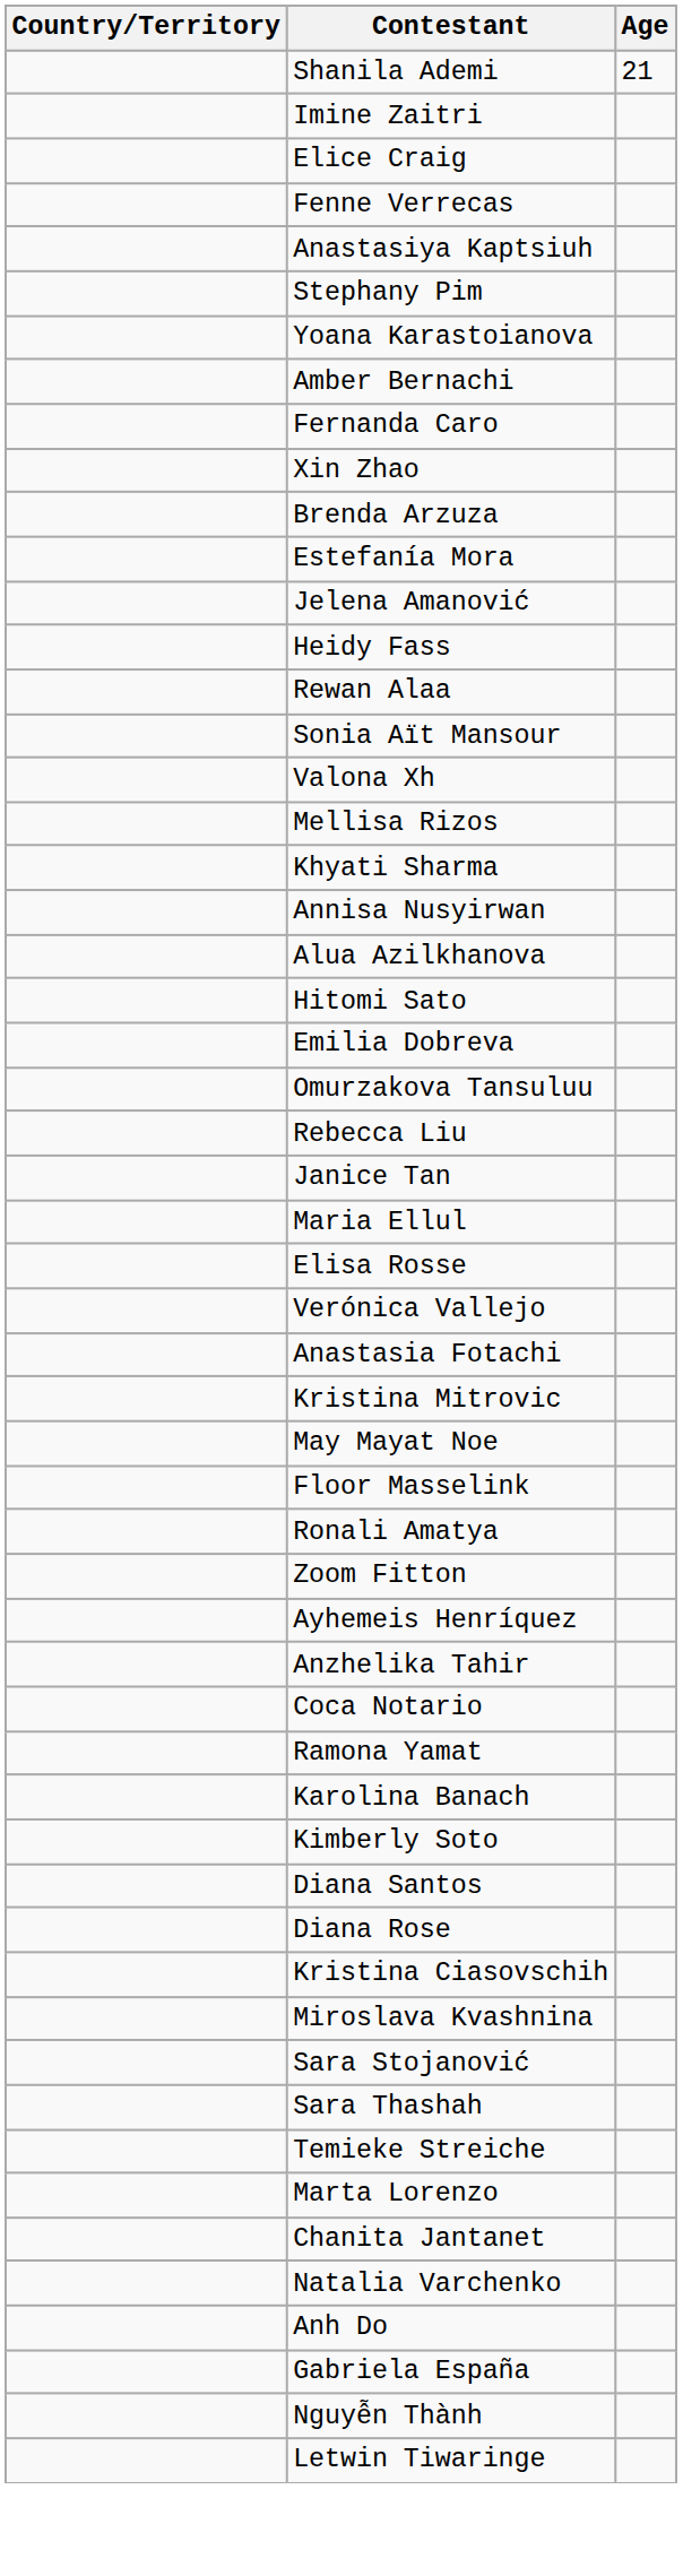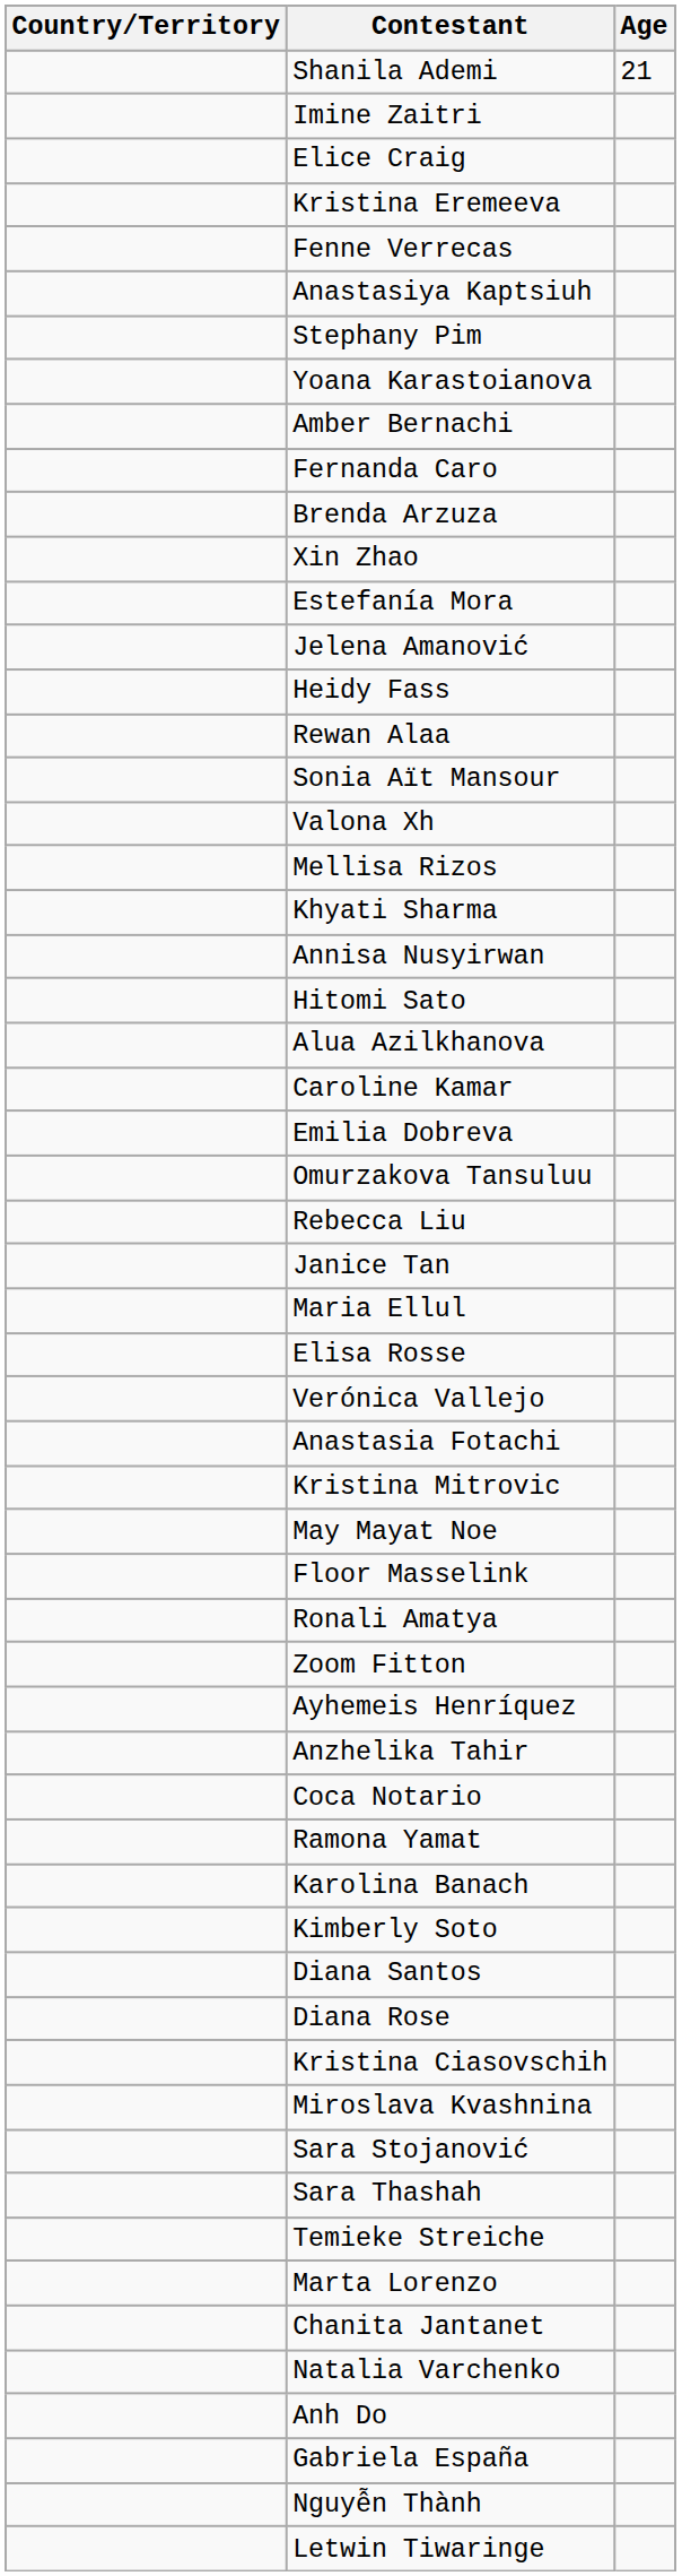+ row: Kristina Eremeeva
rows swapped: Xin Zhao <-> Brenda Arzuza
rows swapped: Hitomi Sato <-> Alua Azilkhanova
+ row: Caroline Kamar
